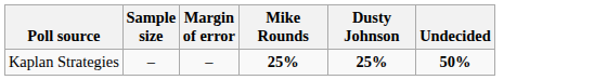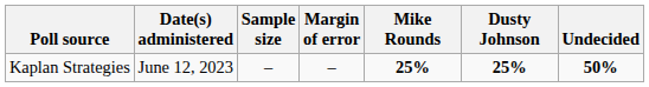+ column: Date(s) administered | June 12, 2023
